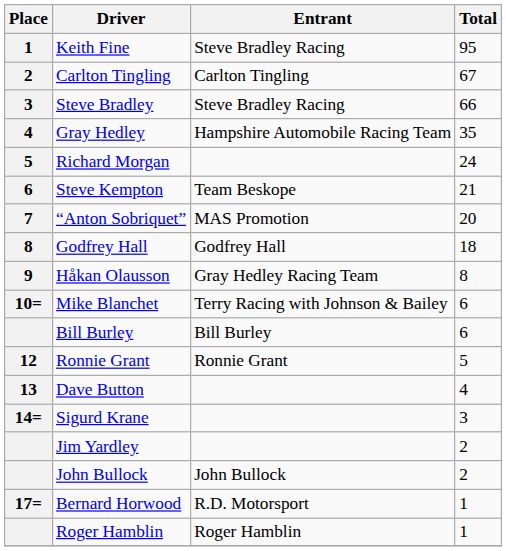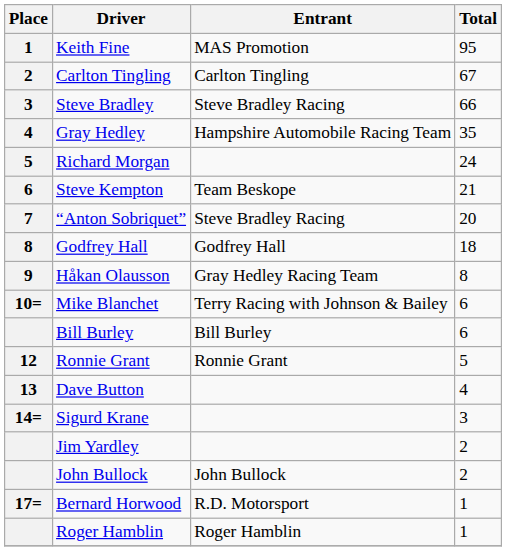Keith Fine | Entrant: Steve Bradley Racing -> MAS Promotion
“Anton Sobriquet” | Entrant: MAS Promotion -> Steve Bradley Racing
